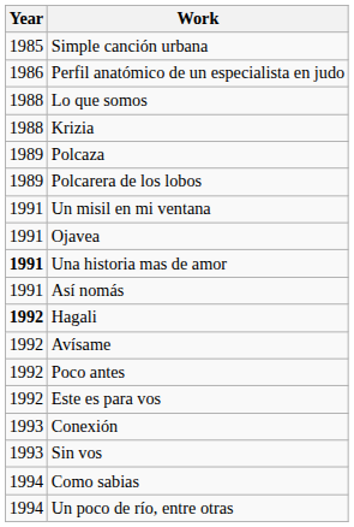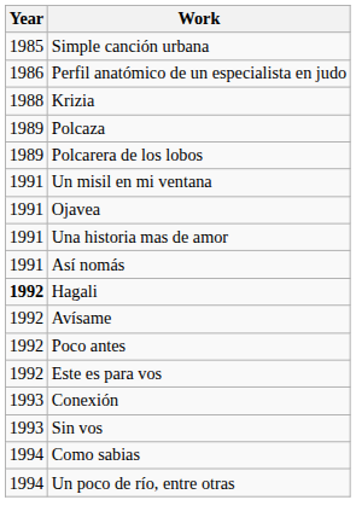- row: 1988 | Lo que somos
Una historia mas de amor | Year: bold -> normal
